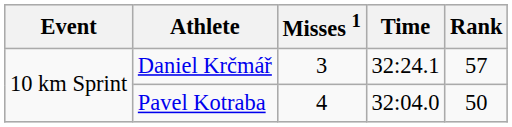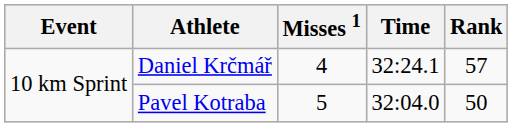Daniel Krčmář | Misses 1: 3 -> 4
Pavel Kotraba | Misses 1: 4 -> 5
